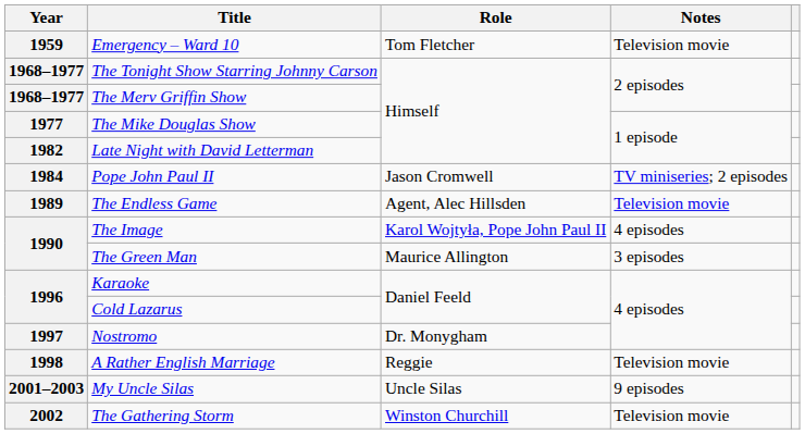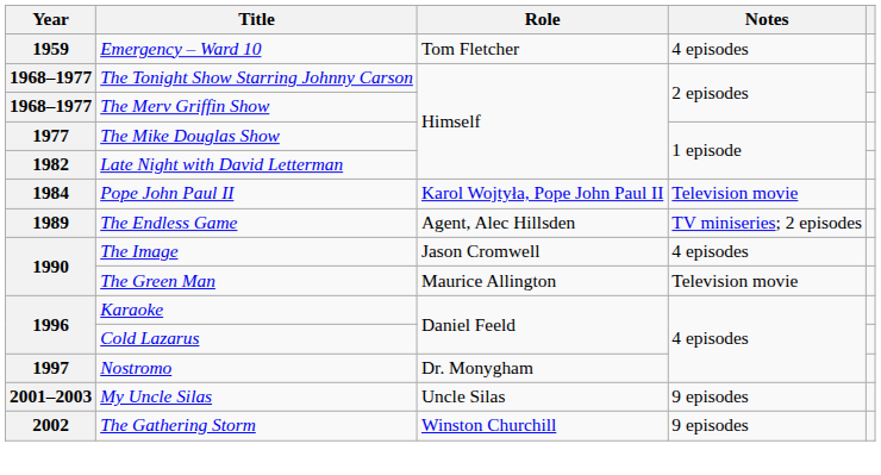Emergency – Ward 10 | Notes: Television movie -> 4 episodes
Pope John Paul II | Role: Jason Cromwell -> Karol Wojtyła, Pope John Paul II
Pope John Paul II | Notes: TV miniseries; 2 episodes -> Television movie
The Endless Game | Notes: Television movie -> TV miniseries; 2 episodes
The Image | Role: Karol Wojtyła, Pope John Paul II -> Jason Cromwell
The Green Man | Notes: 3 episodes -> Television movie
- row: 1998 | A Rather English Marriage | Reggie | Television movie
The Gathering Storm | Notes: Television movie -> 9 episodes
